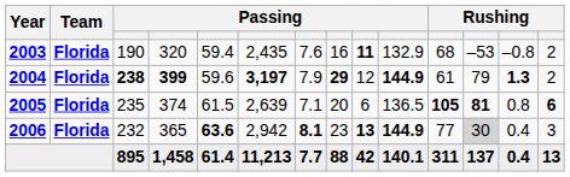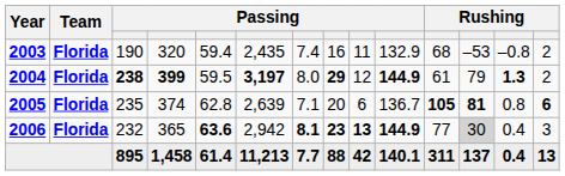2003 | column 7: 7.6 -> 7.4
2003 | column 9: bold -> normal
2004 | column 5: 59.6 -> 59.5
2004 | column 7: 7.9 -> 8.0
2005 | column 5: 61.5 -> 62.8
2005 | column 10: 136.5 -> 136.7
2006 | column 8: normal -> bold
